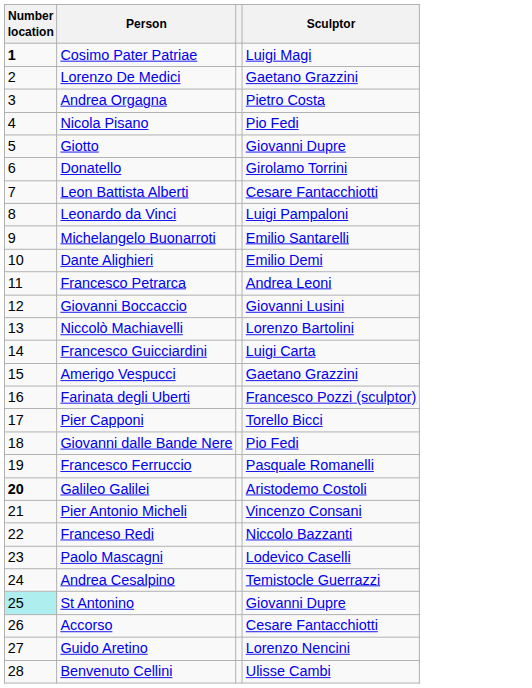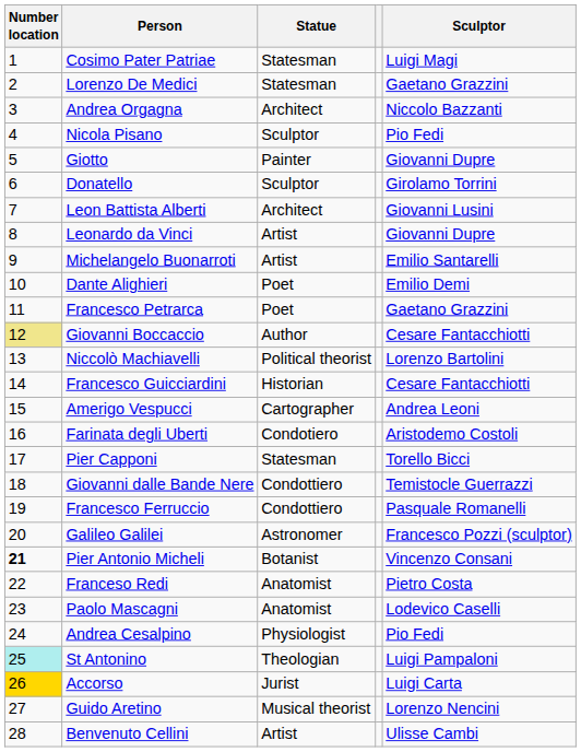+ column: Statue | Statesman | Statesman | Architect | Sculptor | Painter | Sculptor | Architect | Artist | Artist | Poet | Poet | Author | Political theorist | Historian | Cartographer | Condotiero | Statesman | Condottiero | Condottiero | Astronomer | Botanist | Anatomist | Anatomist | Physiologist | Theologian | Jurist | Musical theorist | Artist
Cosimo Pater Patriae | Number location: bold -> normal
Andrea Orgagna | Sculptor: Pietro Costa -> Niccolo Bazzanti
Leon Battista Alberti | Sculptor: Cesare Fantacchiotti -> Giovanni Lusini
Leonardo da Vinci | Sculptor: Luigi Pampaloni -> Giovanni Dupre
Francesco Petrarca | Sculptor: Andrea Leoni -> Gaetano Grazzini
Giovanni Boccaccio | Number location: no background -> khaki background
Giovanni Boccaccio | Sculptor: Giovanni Lusini -> Cesare Fantacchiotti
Francesco Guicciardini | Sculptor: Luigi Carta -> Cesare Fantacchiotti
Amerigo Vespucci | Sculptor: Gaetano Grazzini -> Andrea Leoni
Farinata degli Uberti | Sculptor: Francesco Pozzi (sculptor) -> Aristodemo Costoli
Giovanni dalle Bande Nere | Sculptor: Pio Fedi -> Temistocle Guerrazzi
Galileo Galilei | Number location: bold -> normal
Galileo Galilei | Sculptor: Aristodemo Costoli -> Francesco Pozzi (sculptor)
Pier Antonio Micheli | Number location: normal -> bold
Franceso Redi | Sculptor: Niccolo Bazzanti -> Pietro Costa
Andrea Cesalpino | Sculptor: Temistocle Guerrazzi -> Pio Fedi
St Antonino | Sculptor: Giovanni Dupre -> Luigi Pampaloni
Accorso | Number location: no background -> gold background
Accorso | Sculptor: Cesare Fantacchiotti -> Luigi Carta
